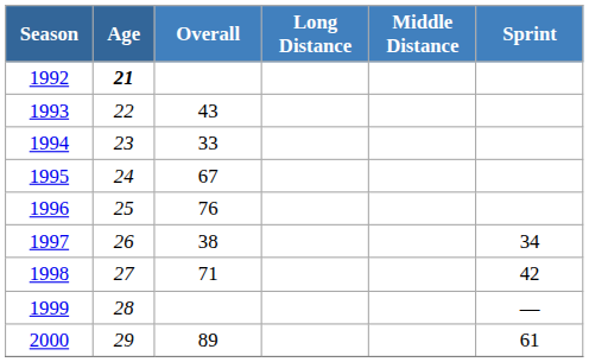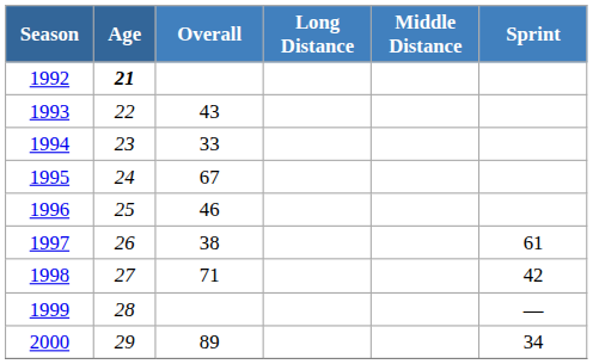1996 | Overall: 76 -> 46
1997 | Sprint: 34 -> 61
2000 | Sprint: 61 -> 34
